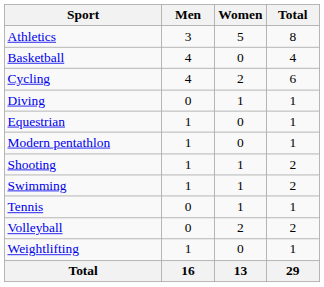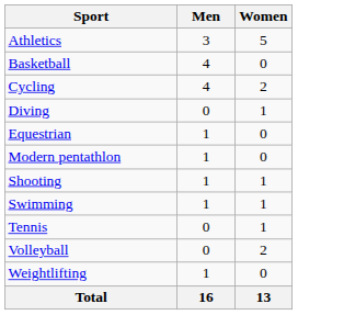- column: Total | 8 | 4 | 6 | 1 | 1 | 1 | 2 | 2 | 1 | 2 | 1 | 29
